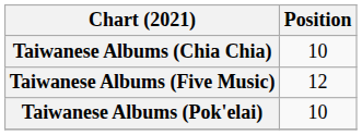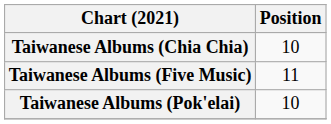Taiwanese Albums (Five Music) | Position: 12 -> 11
